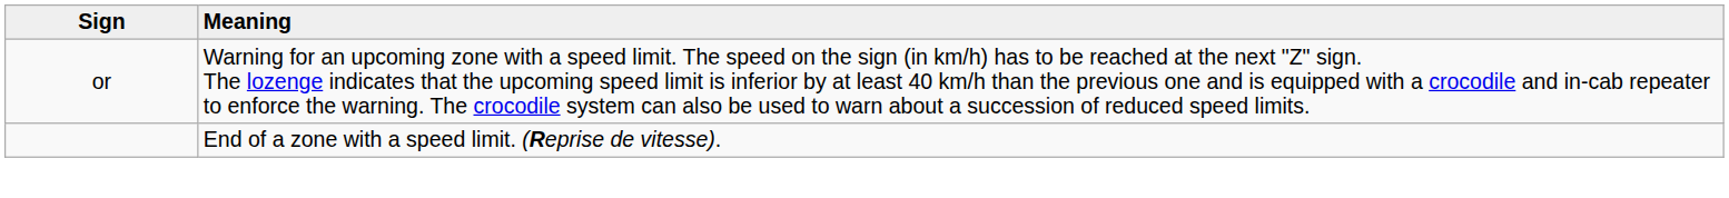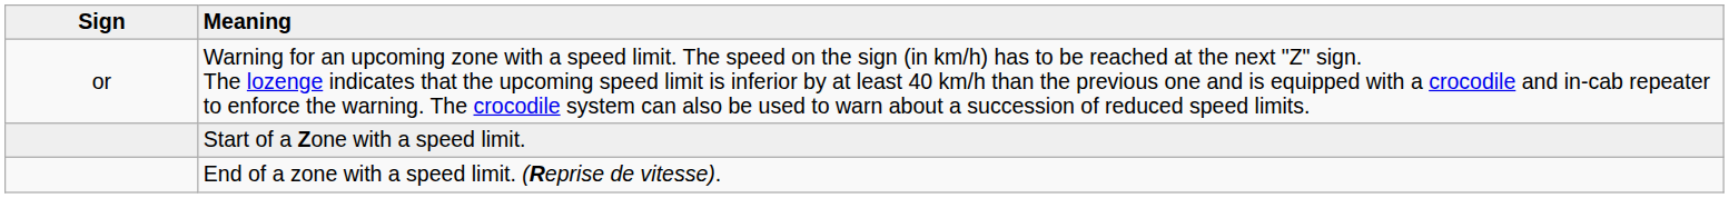+ row: Start of a Zone with a speed limit.
